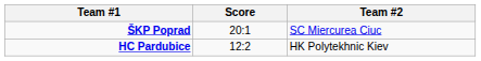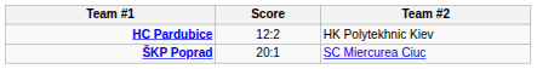rows swapped: HC Pardubice <-> ŠKP Poprad
